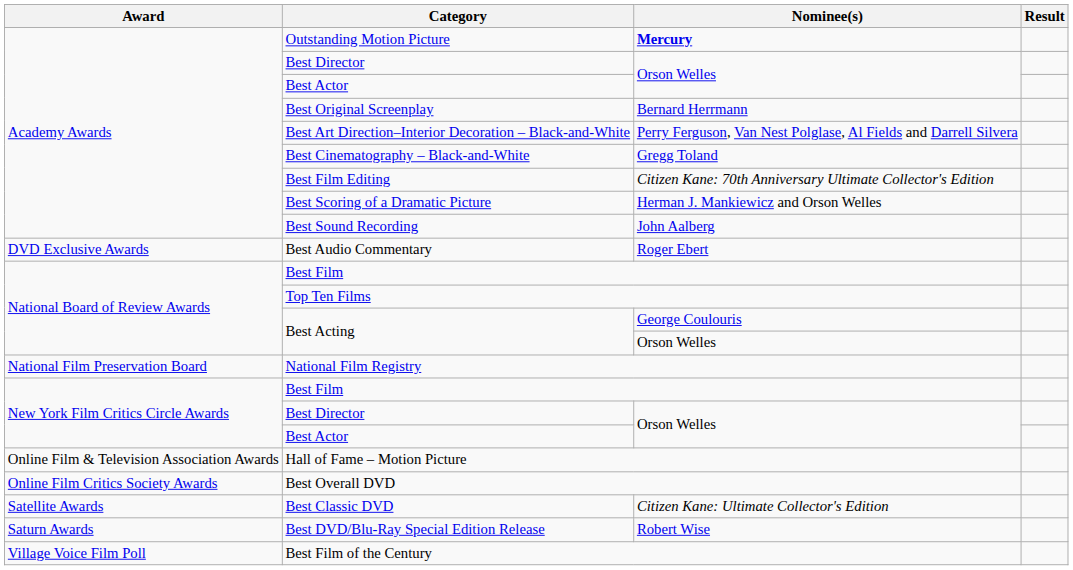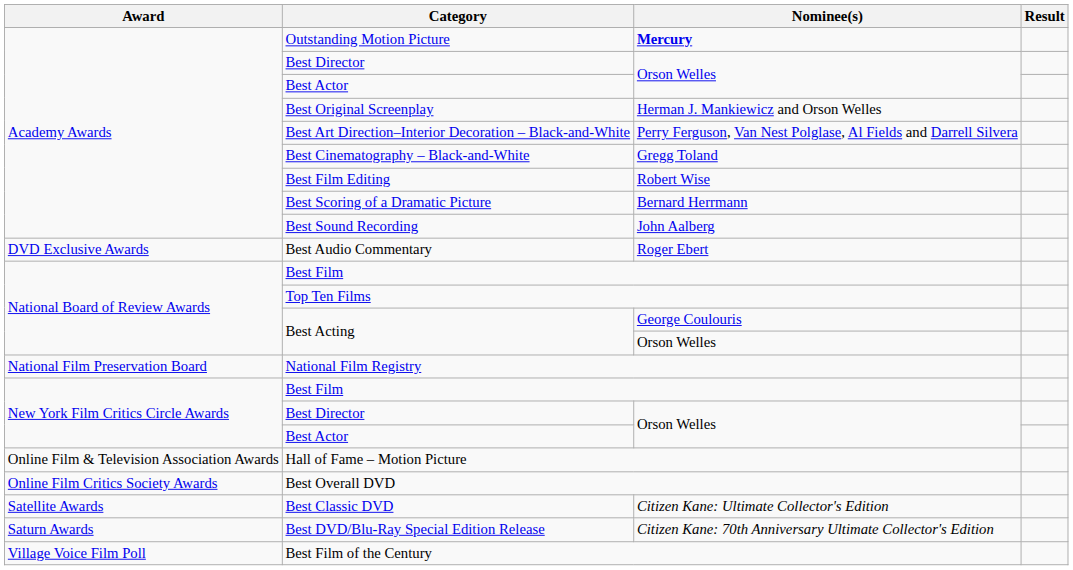Best Original Screenplay | Nominee(s): Bernard Herrmann -> Herman J. Mankiewicz and Orson Welles
Best Film Editing | Nominee(s): Citizen Kane: 70th Anniversary Ultimate Collector's Edition -> Robert Wise
Best Scoring of a Dramatic Picture | Nominee(s): Herman J. Mankiewicz and Orson Welles -> Bernard Herrmann
Best DVD/Blu-Ray Special Edition Release | Nominee(s): Robert Wise -> Citizen Kane: 70th Anniversary Ultimate Collector's Edition
